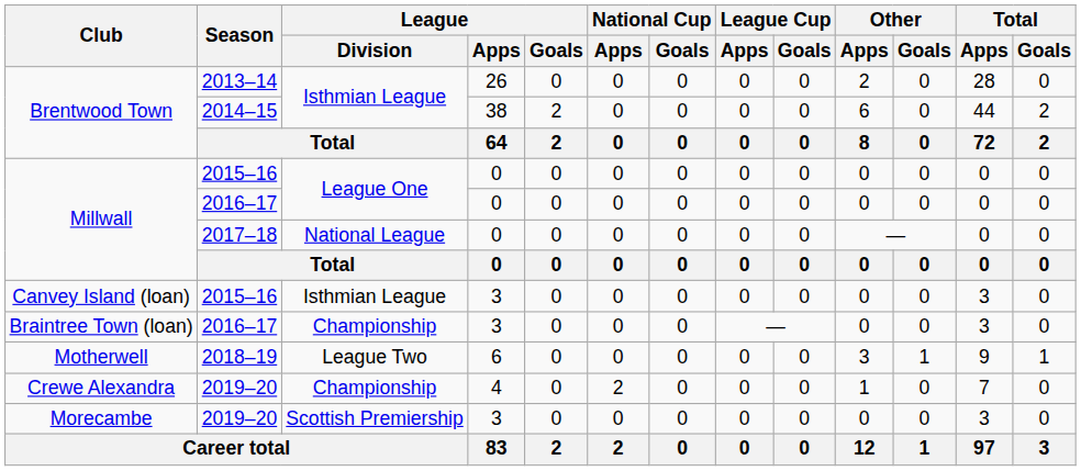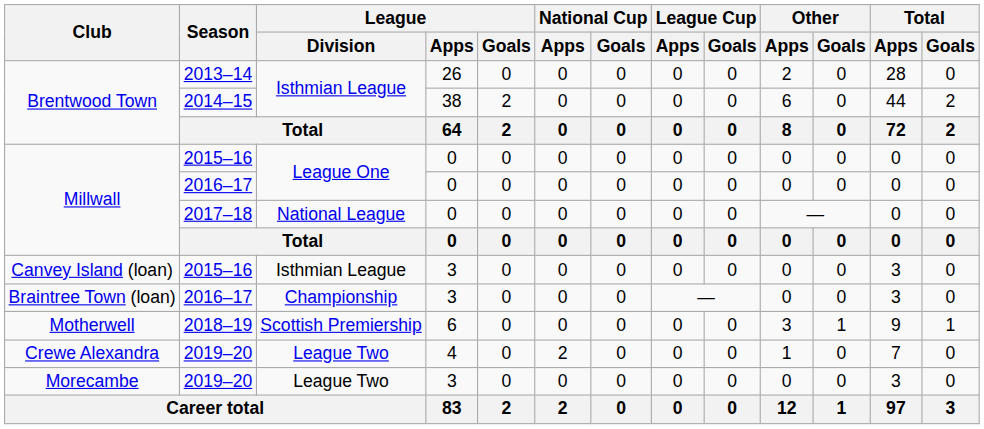Motherwell | League / Division: League Two -> Scottish Premiership
Crewe Alexandra | League / Division: Championship -> League Two
Morecambe | League / Division: Scottish Premiership -> League Two
